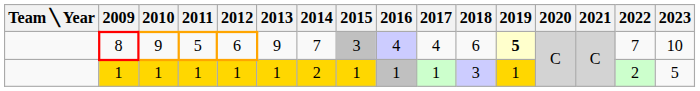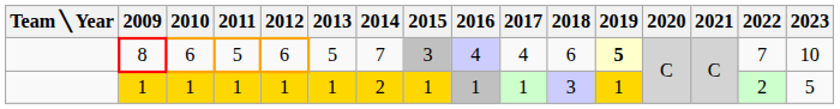8 | 2010: 9 -> 6
8 | 2013: 9 -> 5
